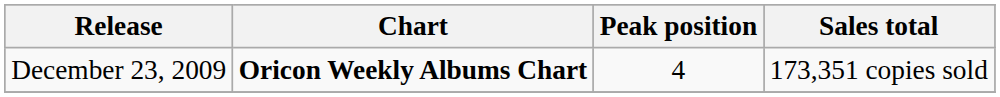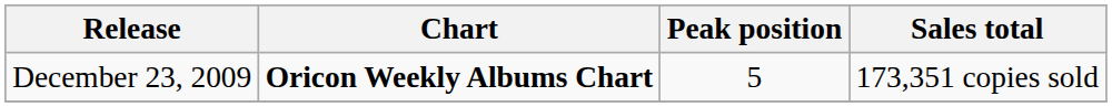December 23, 2009 | Peak position: 4 -> 5
